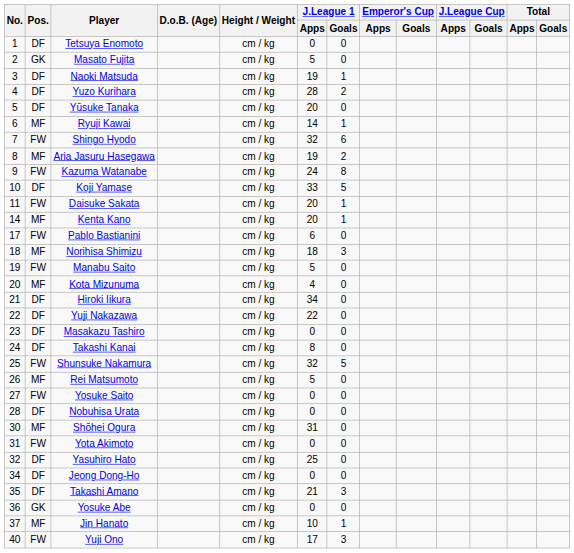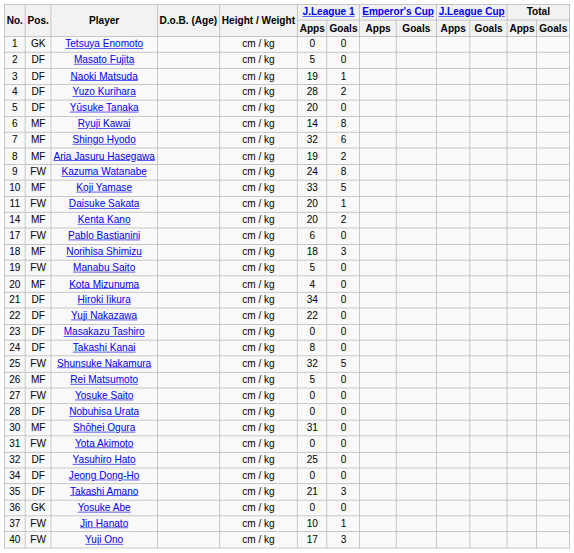Tetsuya Enomoto | Pos.: DF -> GK
Masato Fujita | Pos.: GK -> DF
Ryuji Kawai | J.League 1 / Goals: 1 -> 8
Shingo Hyodo | Pos.: FW -> MF
Koji Yamase | Pos.: DF -> MF
Kenta Kano | J.League 1 / Goals: 1 -> 2
Jin Hanato | Pos.: MF -> FW
